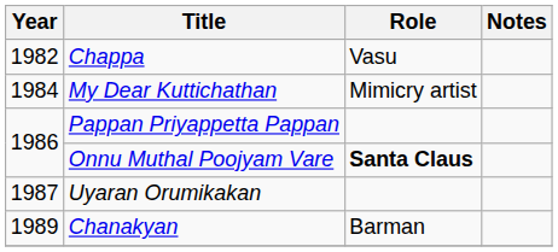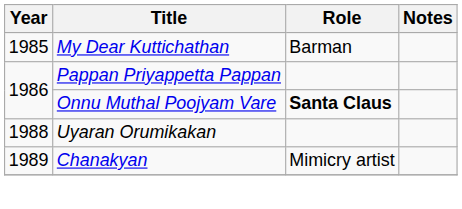- row: 1982 | Chappa | Vasu
My Dear Kuttichathan | Year: 1984 -> 1985
My Dear Kuttichathan | Role: Mimicry artist -> Barman
Uyaran Orumikakan | Year: 1987 -> 1988
Chanakyan | Role: Barman -> Mimicry artist
